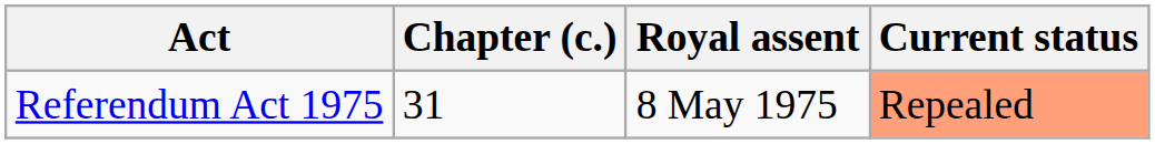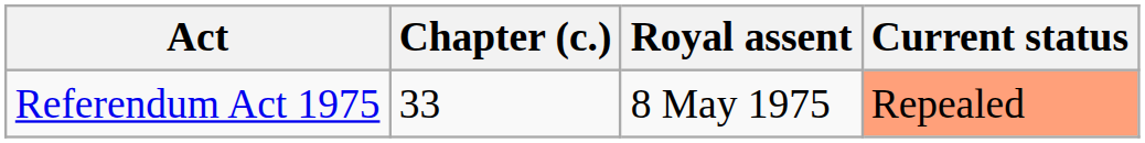Referendum Act 1975 | Chapter (c.): 31 -> 33
